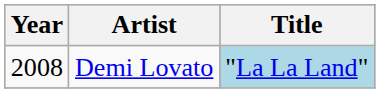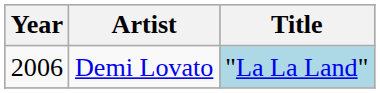Demi Lovato | Year: 2008 -> 2006
